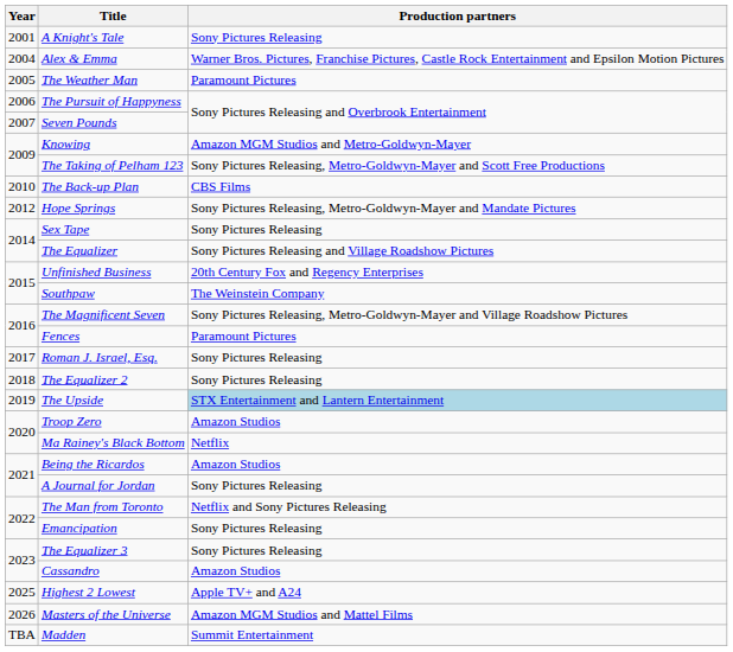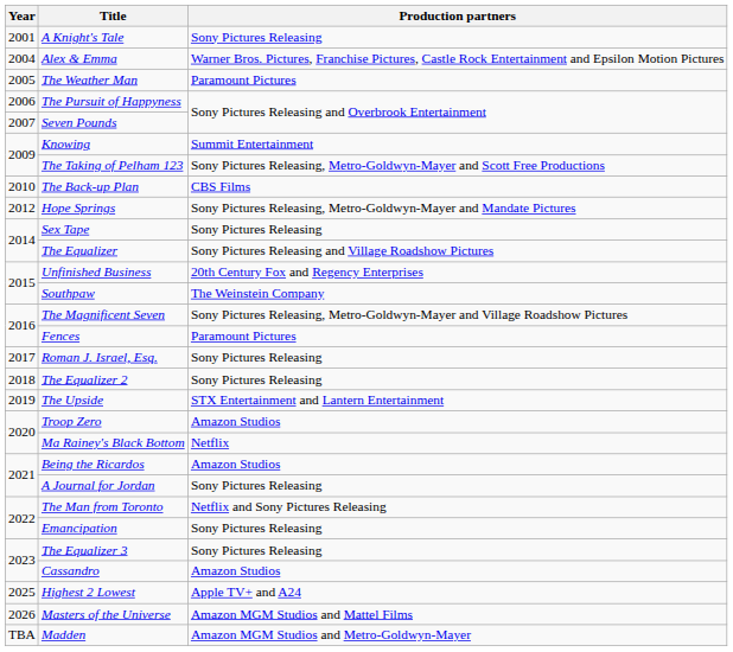Knowing | Production partners: Amazon MGM Studios and Metro-Goldwyn-Mayer -> Summit Entertainment
The Upside | Production partners: lightblue background -> no background
Madden | Production partners: Summit Entertainment -> Amazon MGM Studios and Metro-Goldwyn-Mayer
